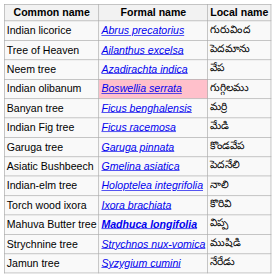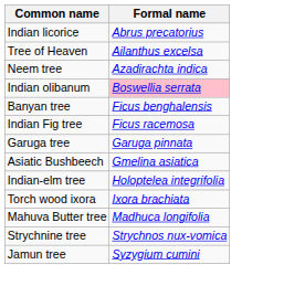- column: Local name | గురువింద | పెదమాను | వేప | గుగ్గిలము | మర్రి | మేడి | కొండవేప | పెదనేలి | నాలి | కొరివి | విప్ప | ముషిడి | నేరేడు
Mahuva Butter tree | Formal name: bold -> normal
